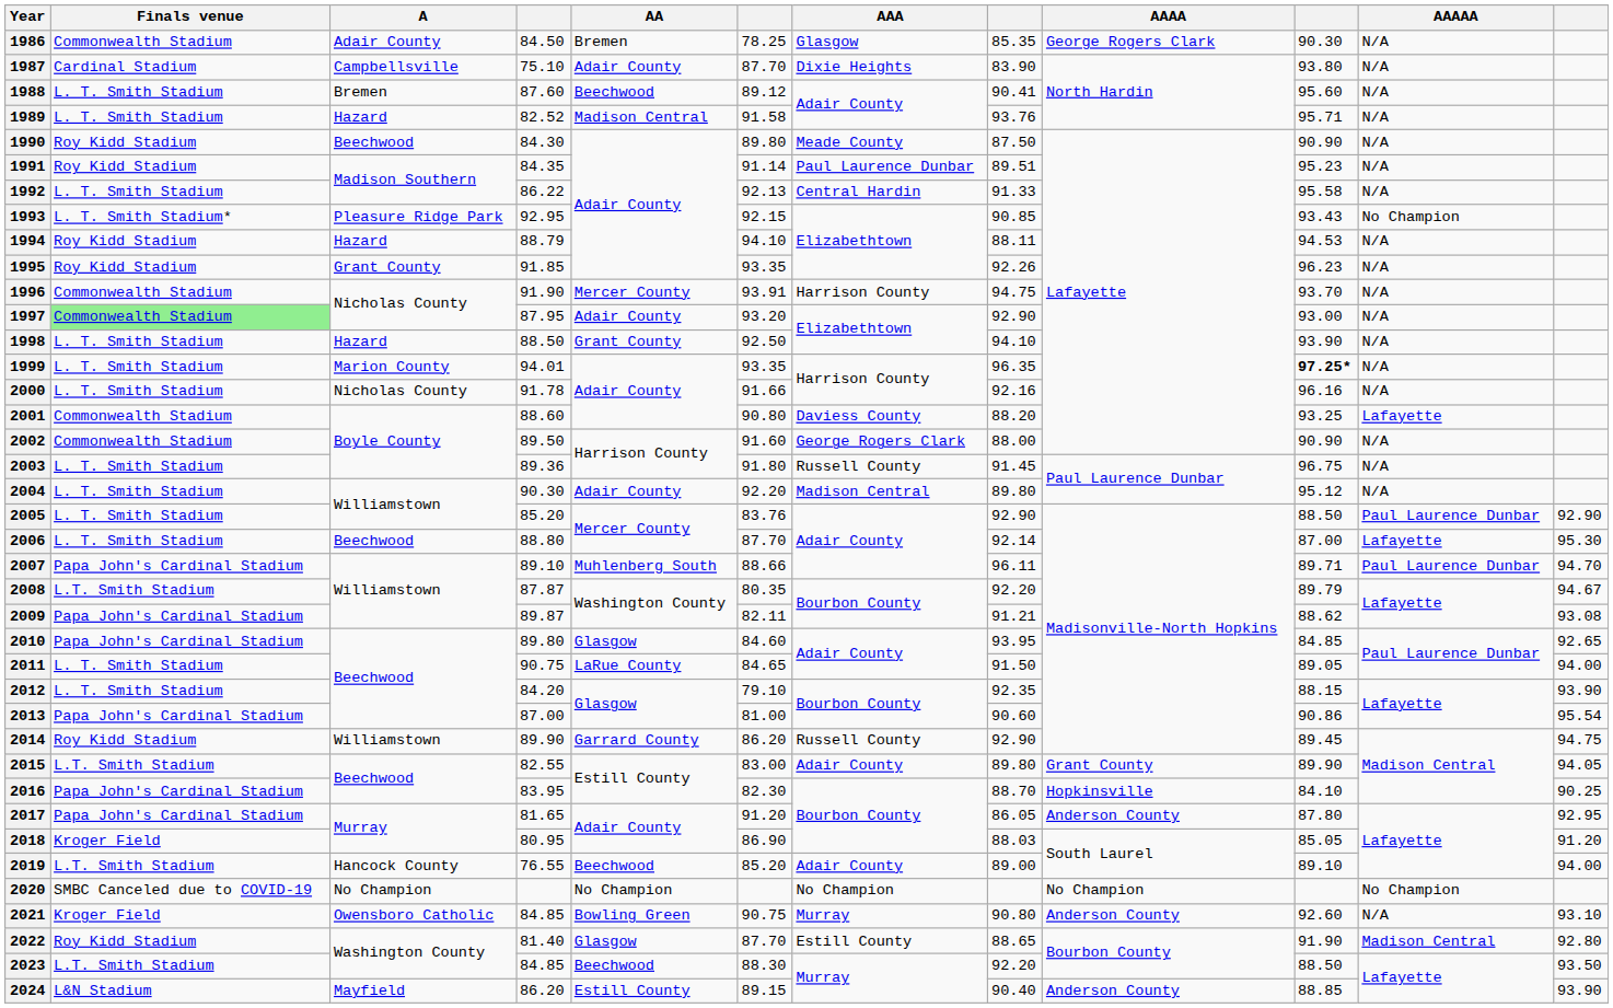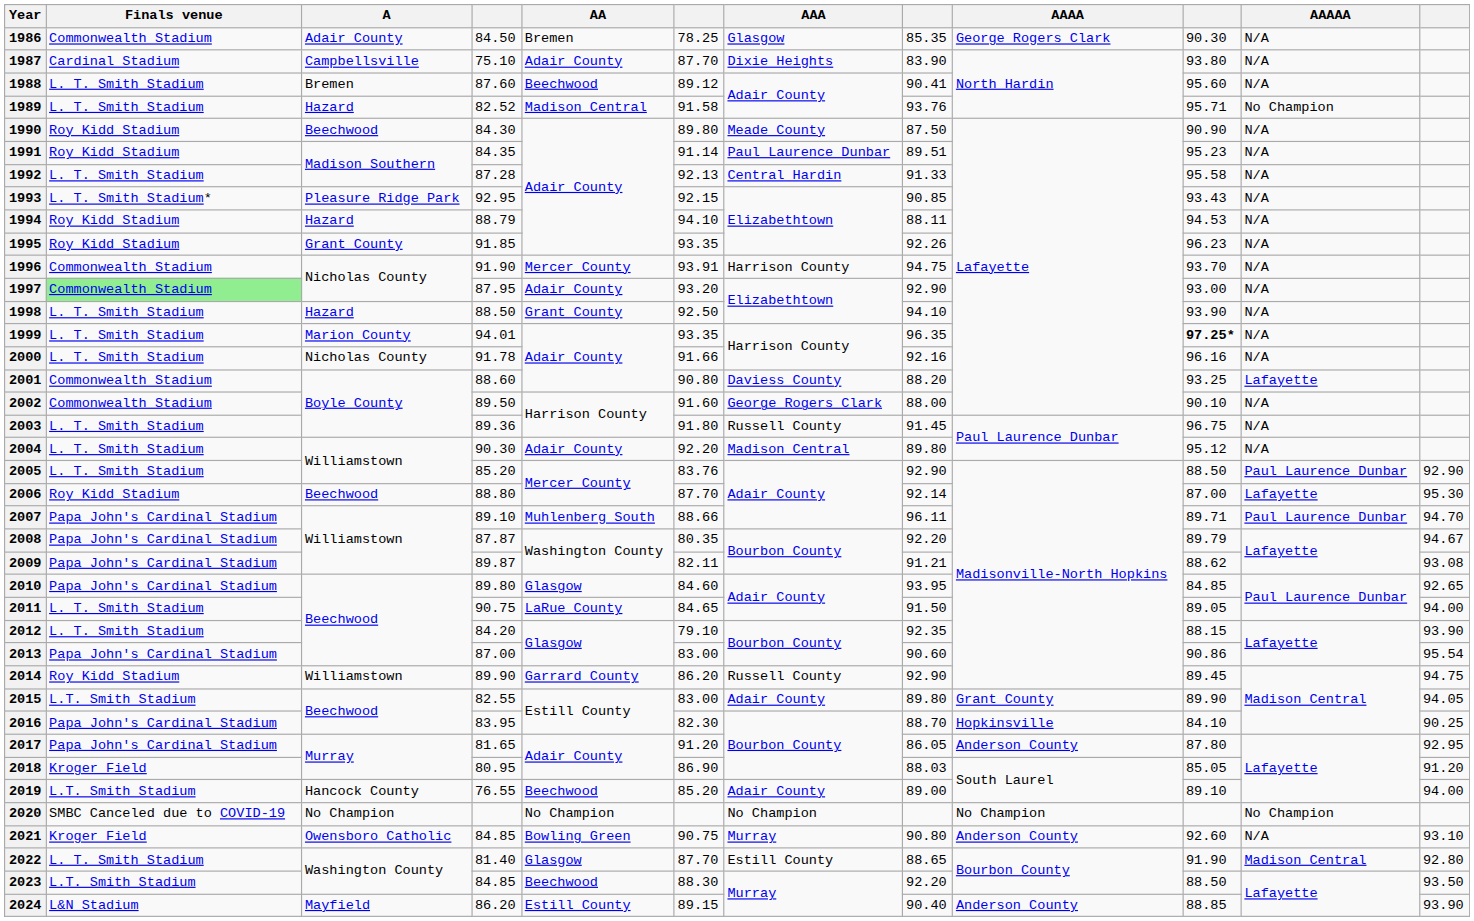1989 | AAAAA: N/A -> No Champion
1992 | column 4: 86.22 -> 87.28
1993 | AAAAA: No Champion -> N/A
2002 | column 10: 90.90 -> 90.10
2006 | Finals venue: L. T. Smith Stadium -> Roy Kidd Stadium
2008 | Finals venue: L.T. Smith Stadium -> Papa John's Cardinal Stadium
2013 | column 6: 81.00 -> 83.00
2022 | Finals venue: Roy Kidd Stadium -> L. T. Smith Stadium
